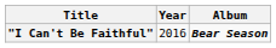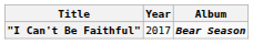"I Can't Be Faithful" | Year: 2016 -> 2017
